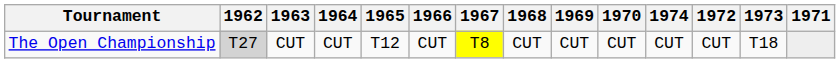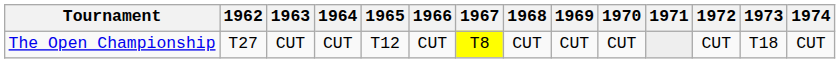columns swapped: 1971 <-> 1974
The Open Championship | 1962: lightgrey background -> no background
